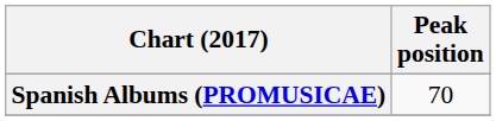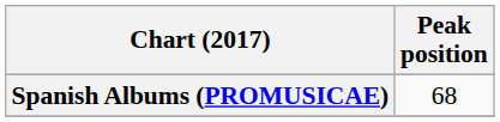Spanish Albums (PROMUSICAE) | Peak position: 70 -> 68
